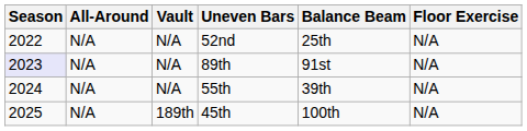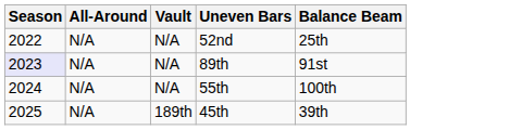- column: Floor Exercise | N/A | N/A | N/A | N/A
55th | Balance Beam: 39th -> 100th
45th | Balance Beam: 100th -> 39th
